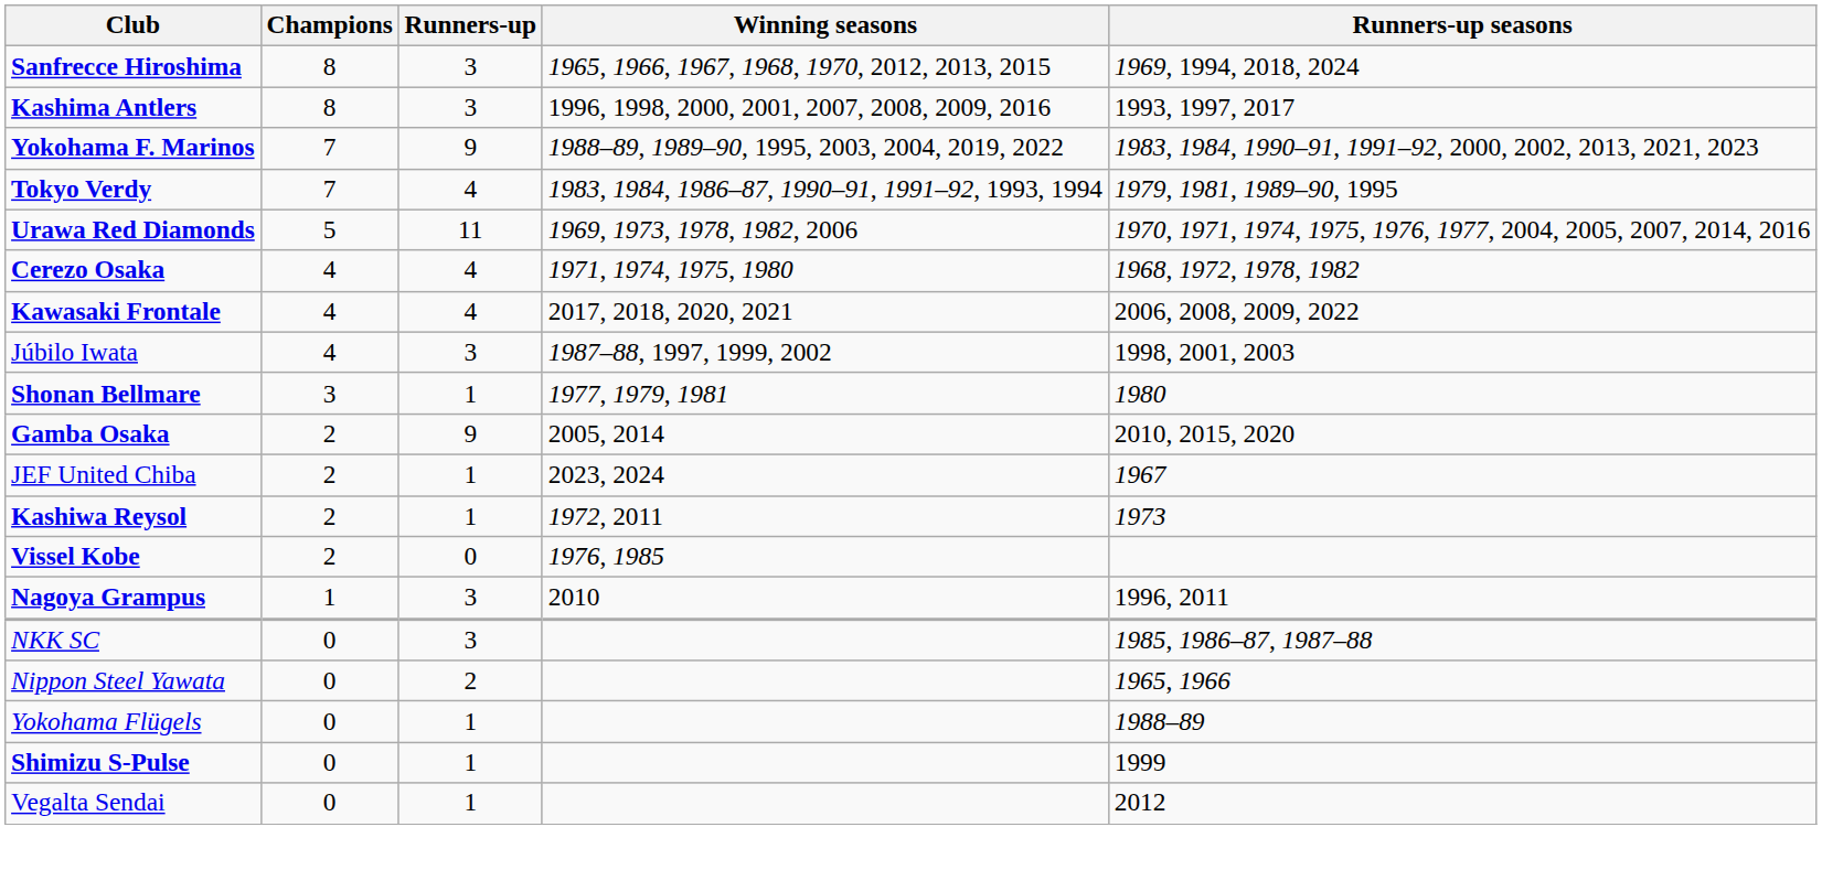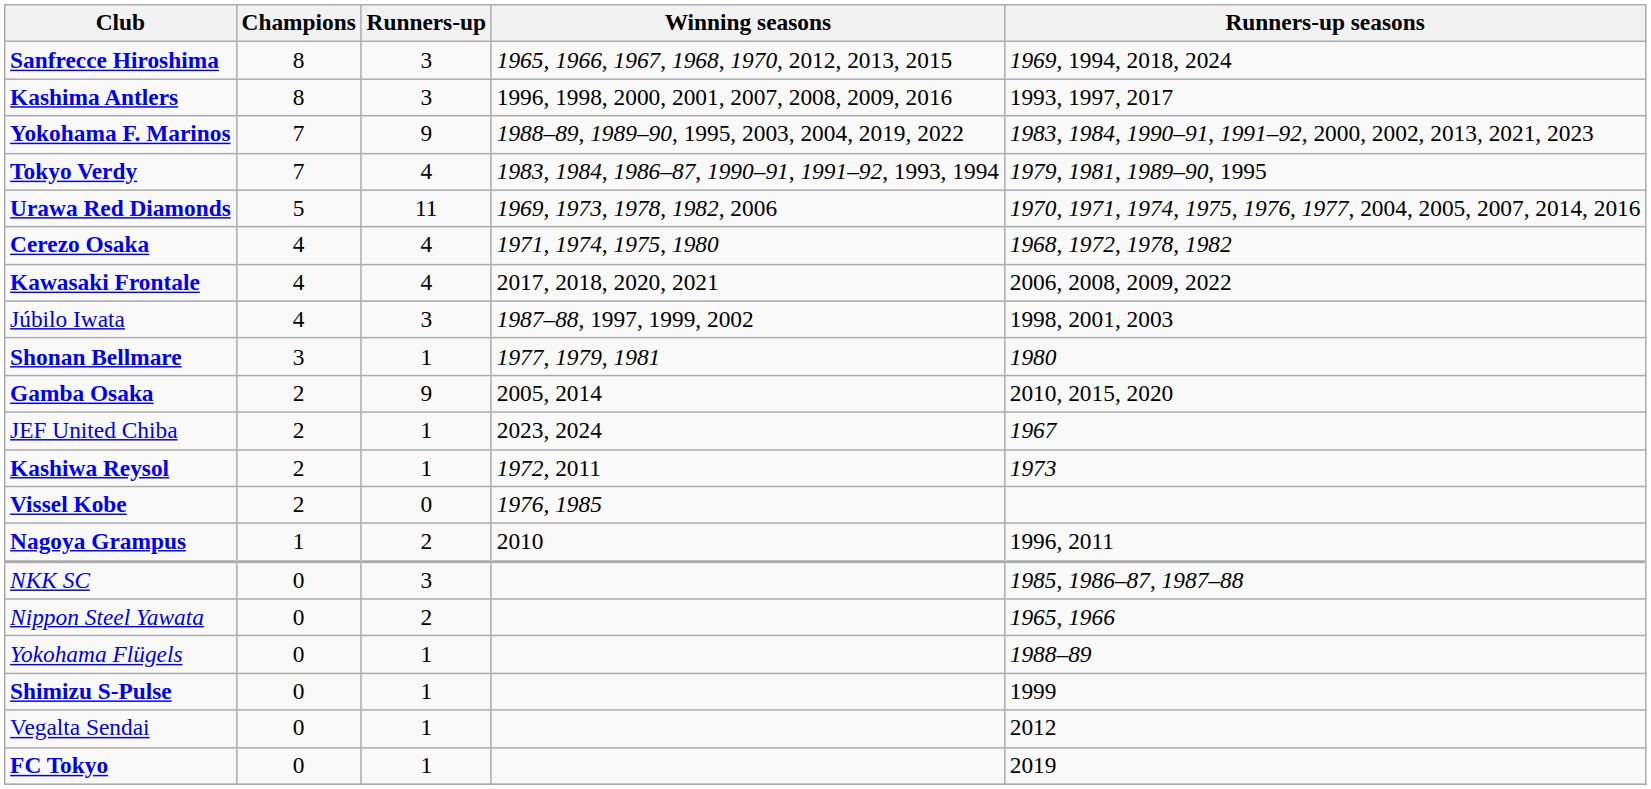Nagoya Grampus | Runners-up: 3 -> 2
+ row: FC Tokyo | 0 | 1 | 2019
